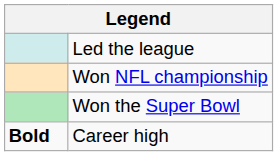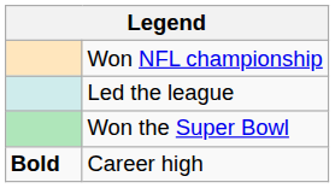rows swapped: Led the league <-> Won NFL championship
